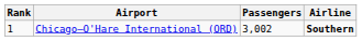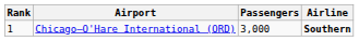Chicago–O'Hare International (ORD) | Passengers: 3,002 -> 3,000
